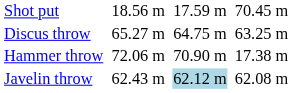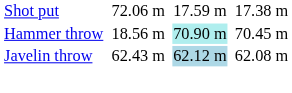Shot put | column 3: 18.56 m -> 72.06 m
Shot put | column 7: 70.45 m -> 17.38 m
- row: Discus throw | 65.27 m | 64.75 m | 63.25 m
Hammer throw | column 3: 72.06 m -> 18.56 m
Hammer throw | column 5: no background -> paleturquoise background
Hammer throw | column 7: 17.38 m -> 70.45 m
